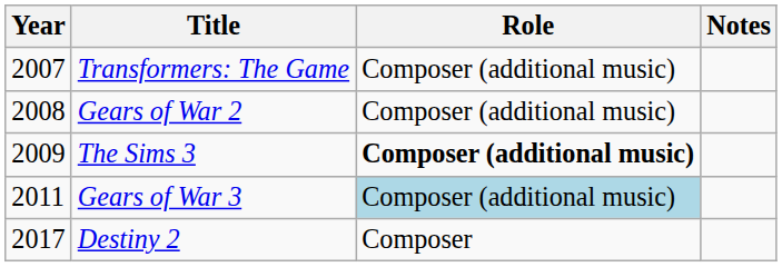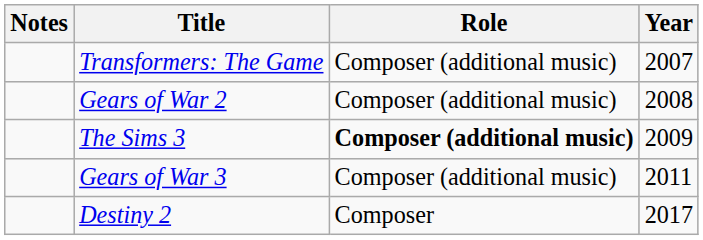columns swapped: Year <-> Notes
Gears of War 3 | Role: lightblue background -> no background
